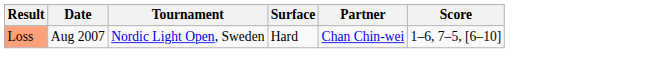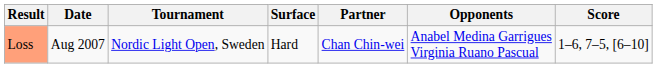+ column: Opponents | Anabel Medina Garrigues Virginia Ruano Pascual
